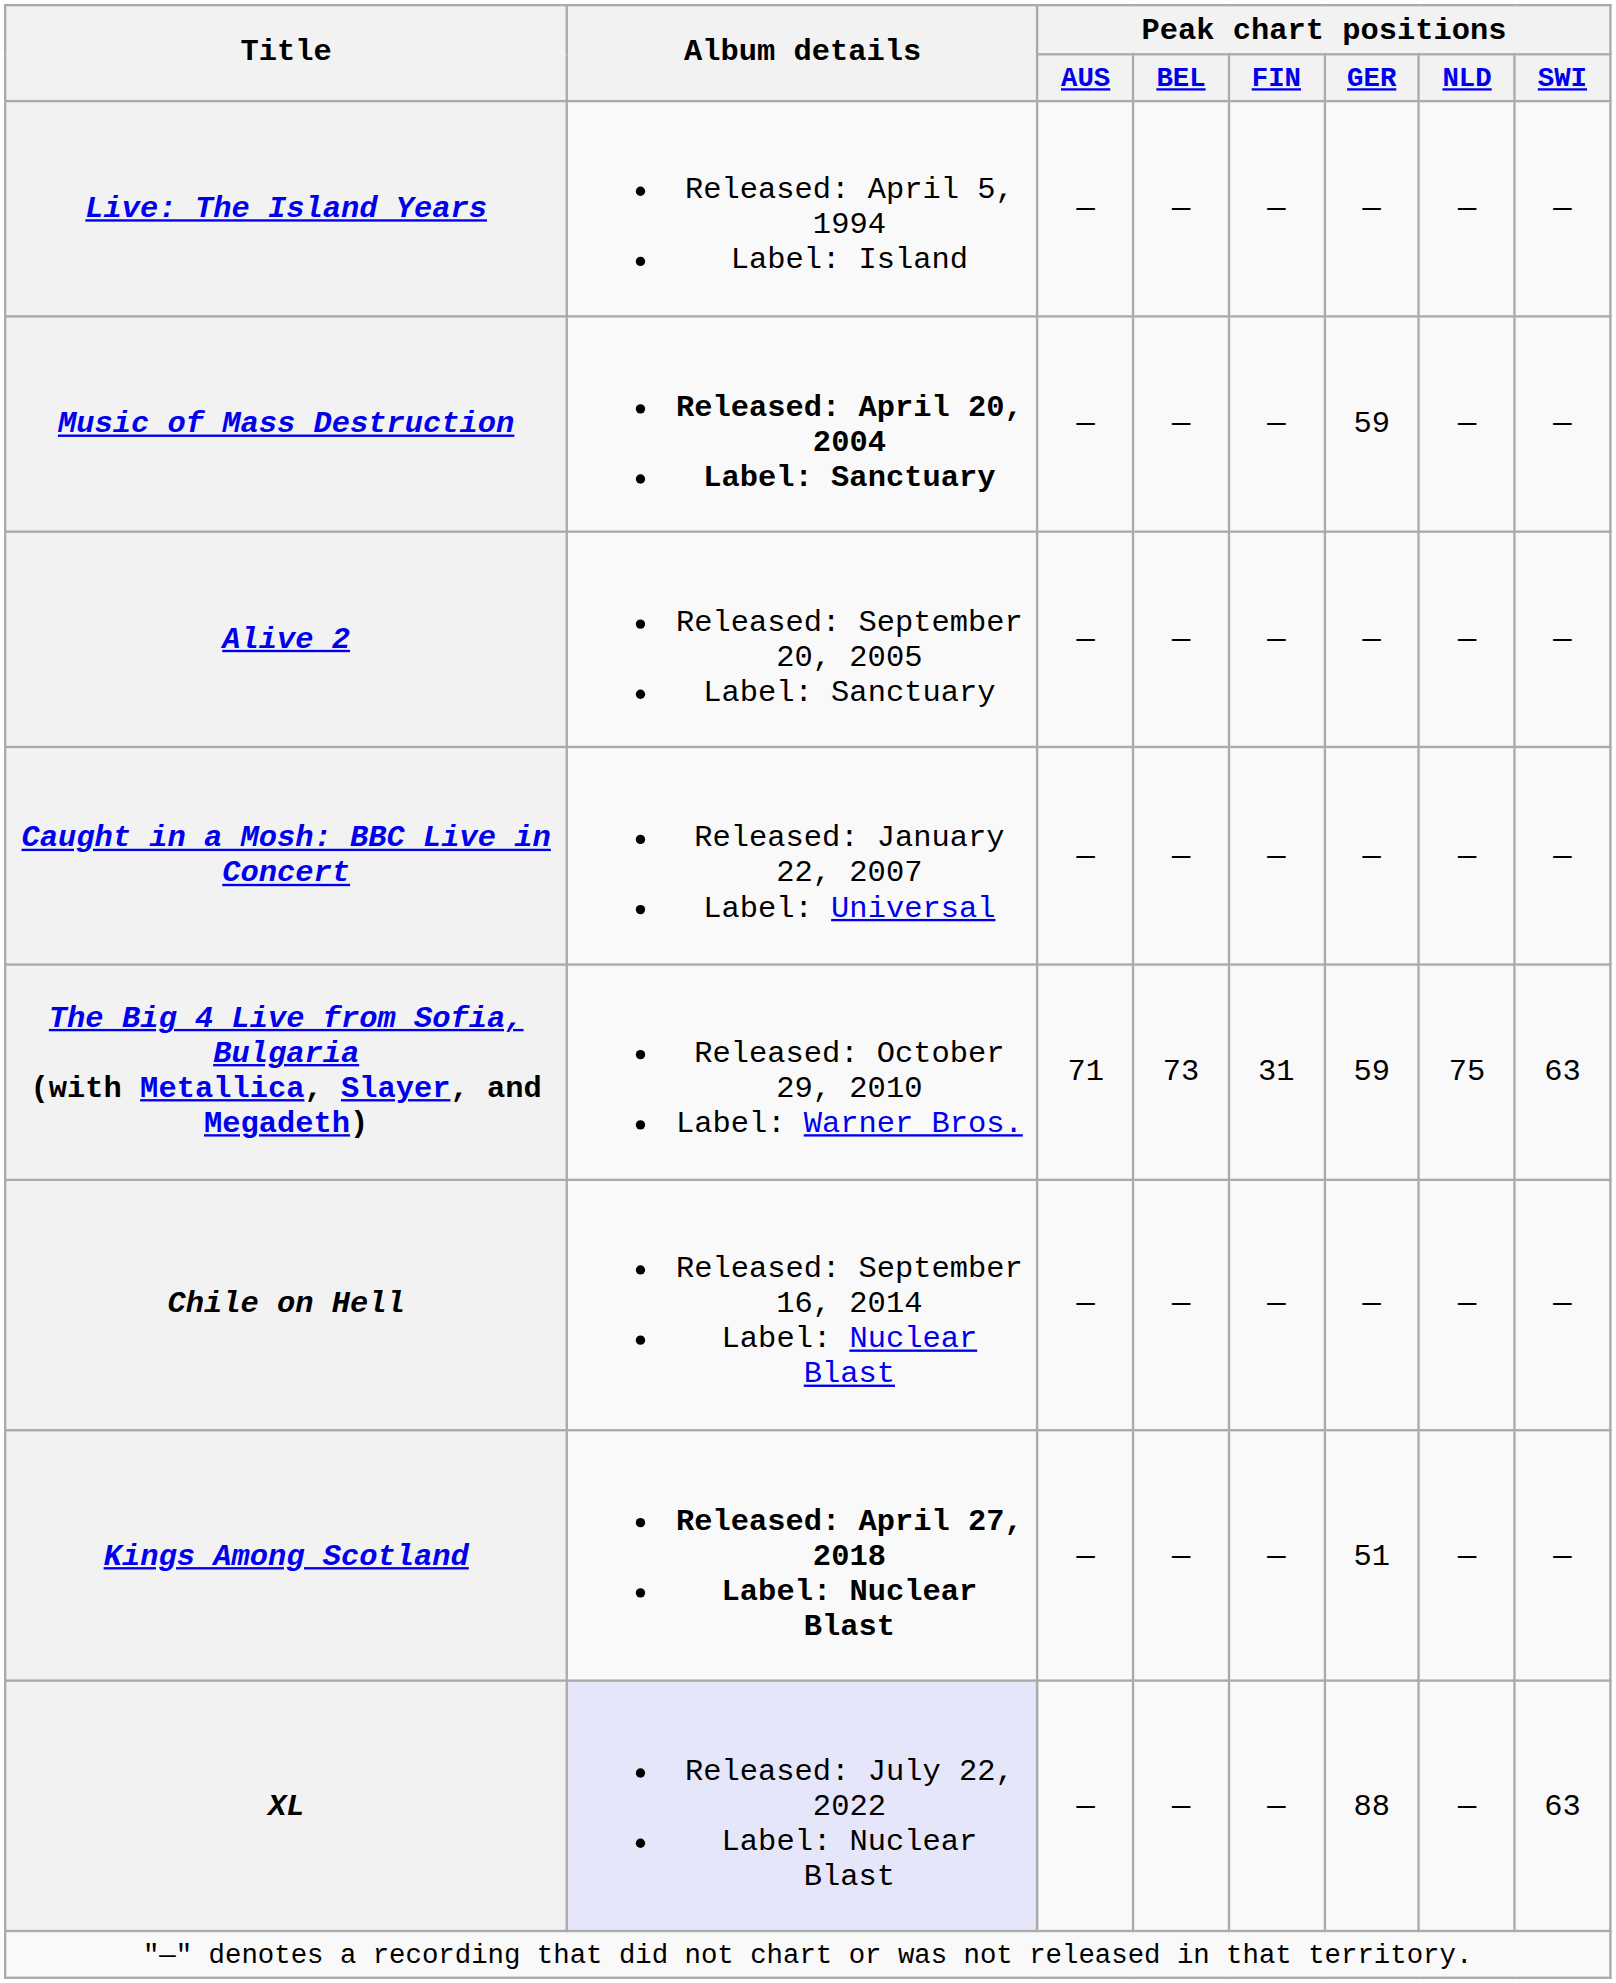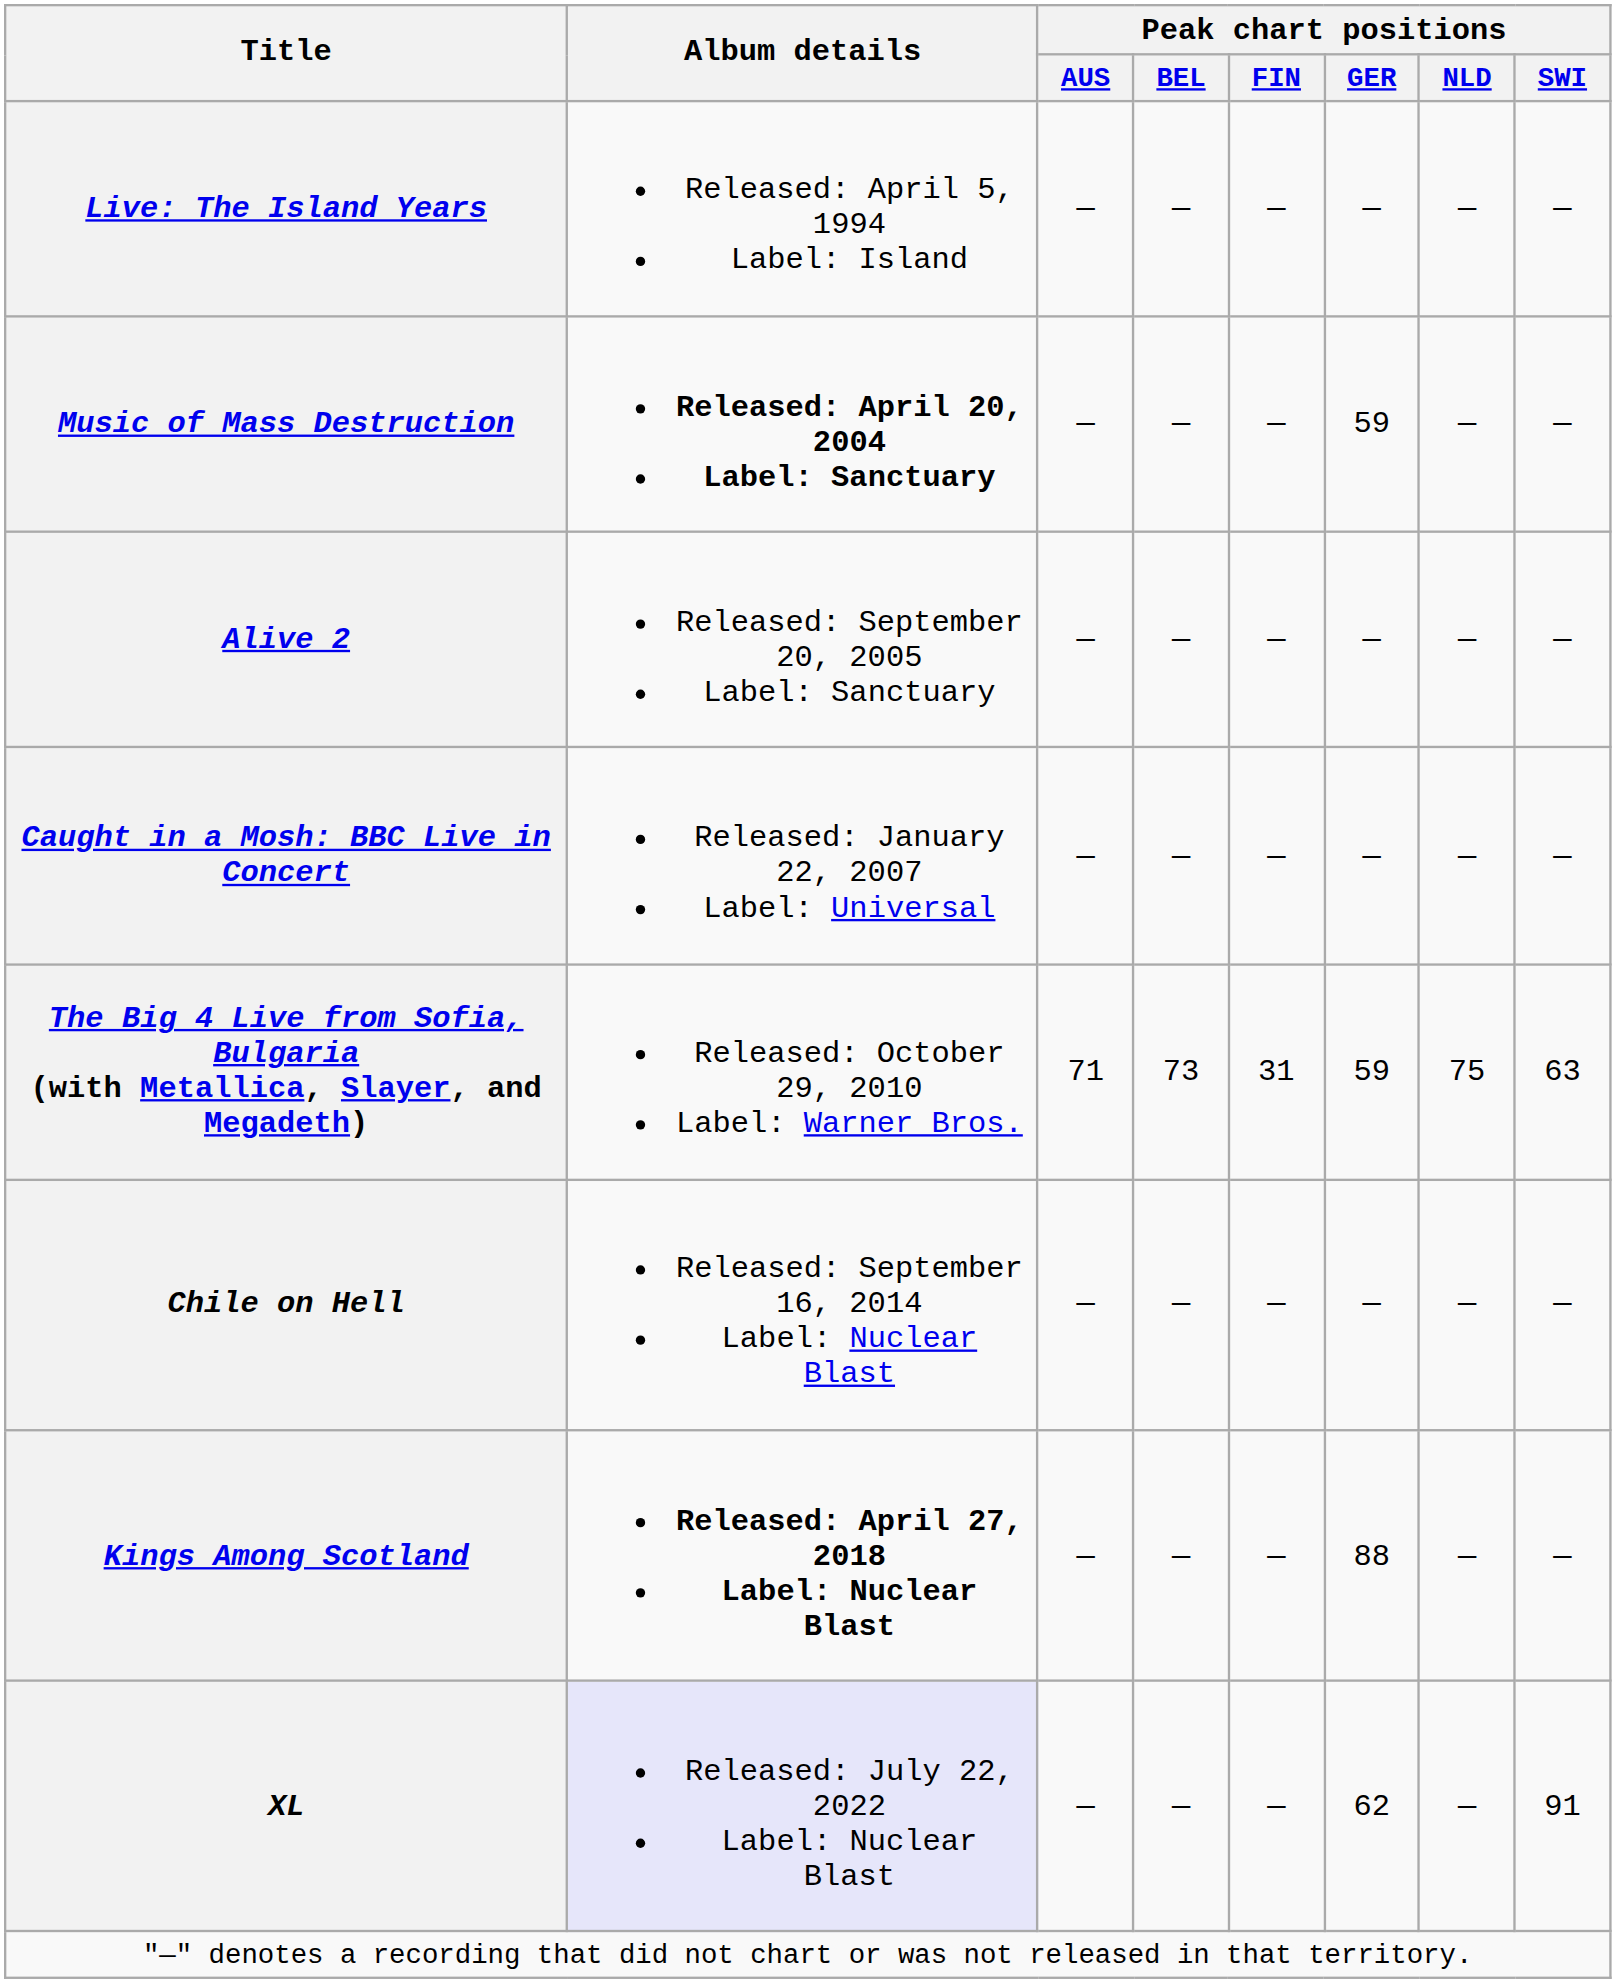Kings Among Scotland | Peak chart positions / GER: 51 -> 88
XL | Peak chart positions / GER: 88 -> 62
XL | Peak chart positions / SWI: 63 -> 91
